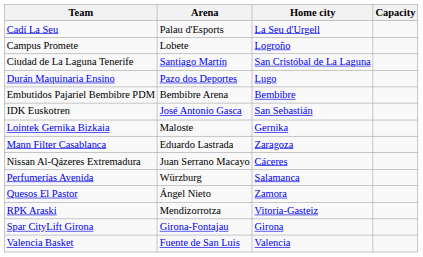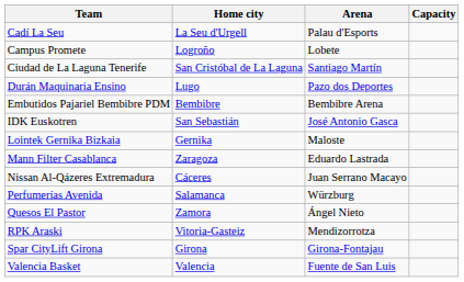columns swapped: Home city <-> Arena
